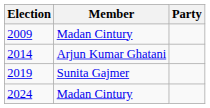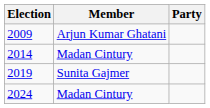2009 | Member: Madan Cintury -> Arjun Kumar Ghatani
2014 | Member: Arjun Kumar Ghatani -> Madan Cintury
